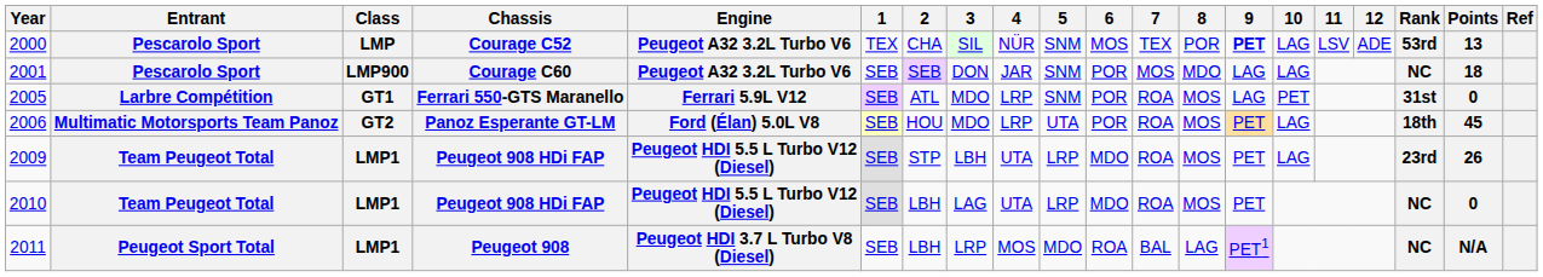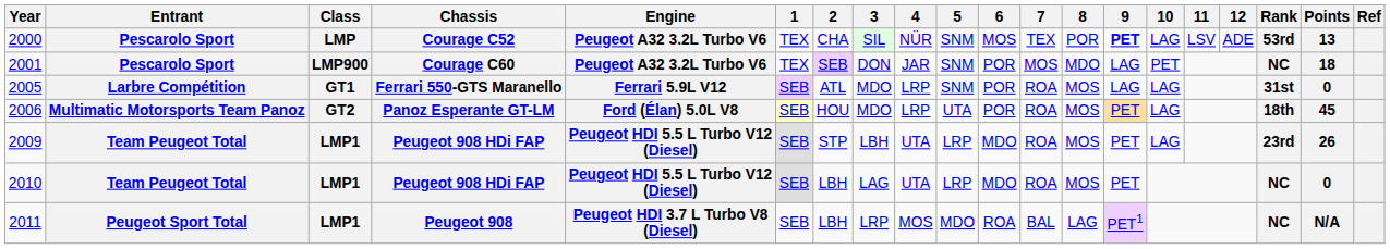2001 | 1: SEB -> TEX
2001 | 10: LAG -> PET
2005 | 10: PET -> LAG
